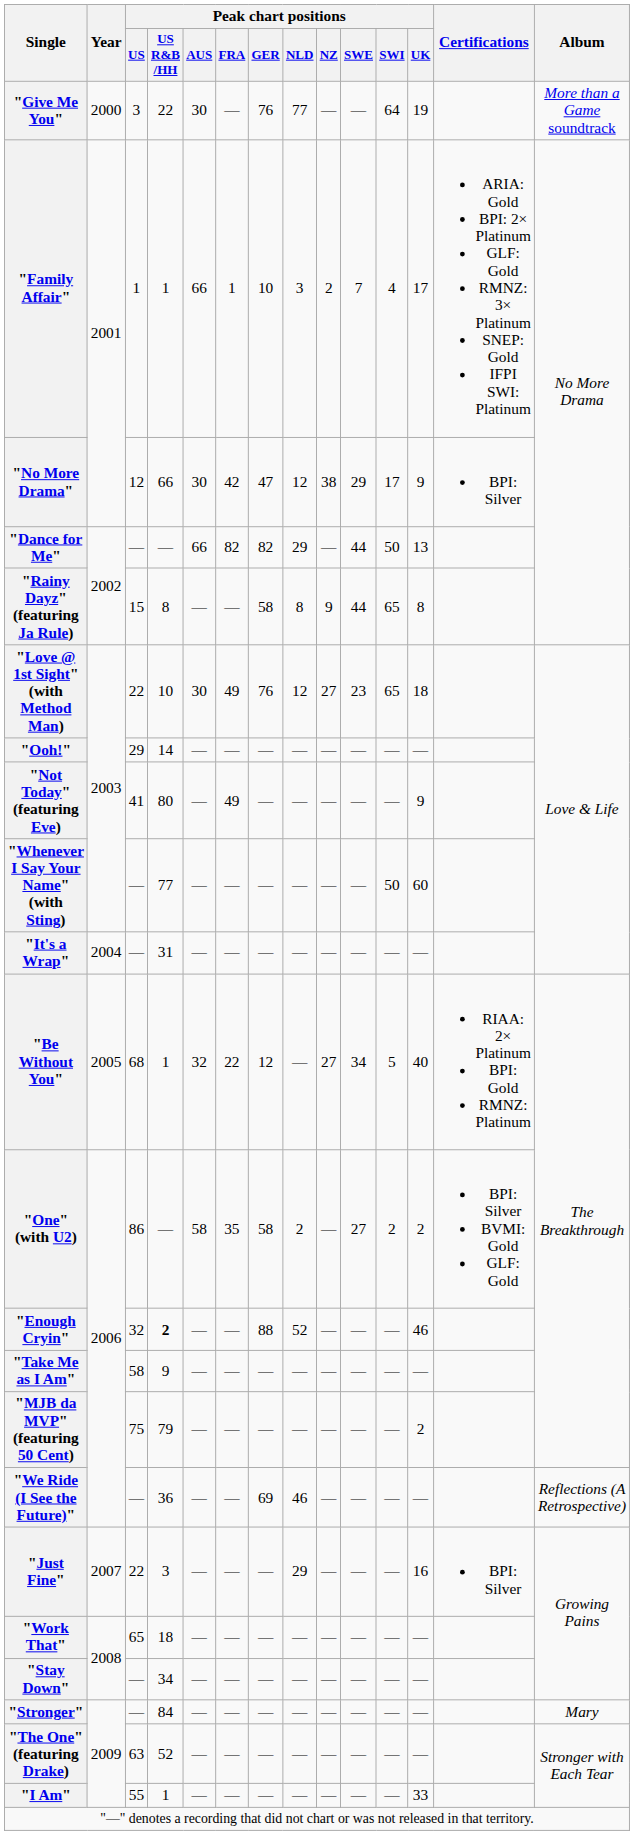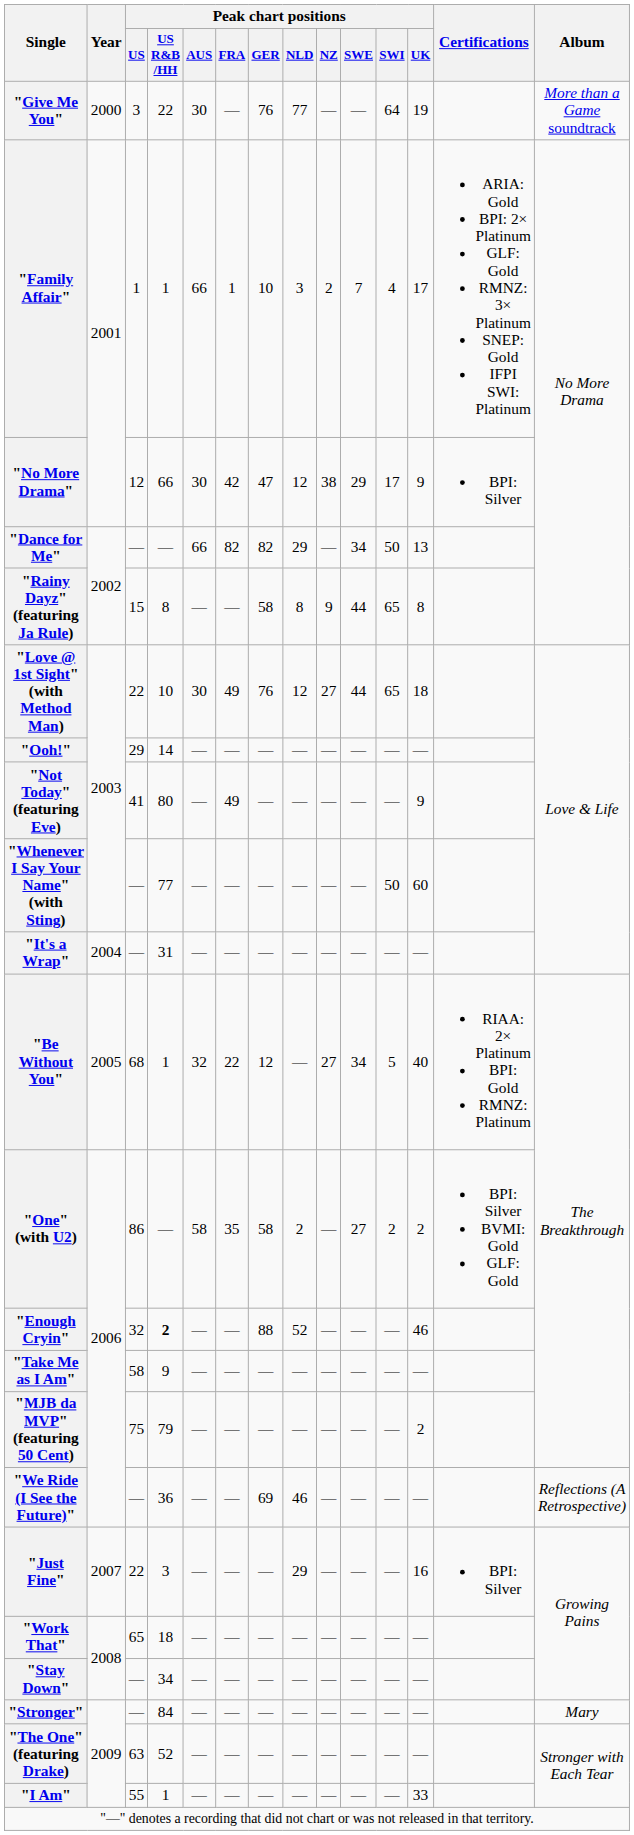"Dance for Me" | Peak chart positions / SWE: 44 -> 34
"Love @ 1st Sight" (with Method Man) | Peak chart positions / SWE: 23 -> 44
